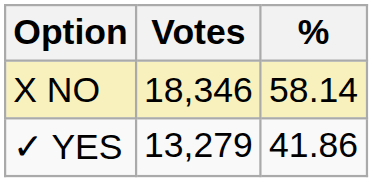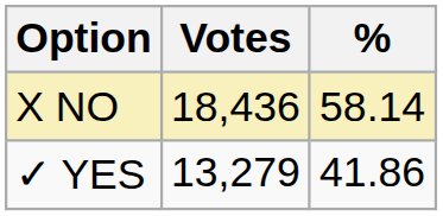X NO | Votes: 18,346 -> 18,436
